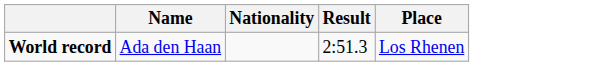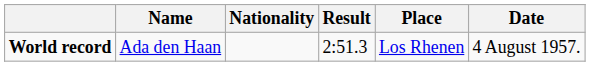+ column: Date | 4 August 1957.
